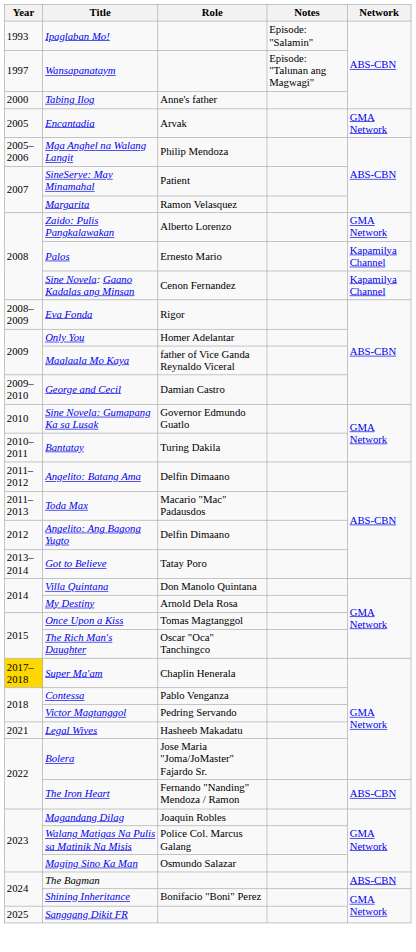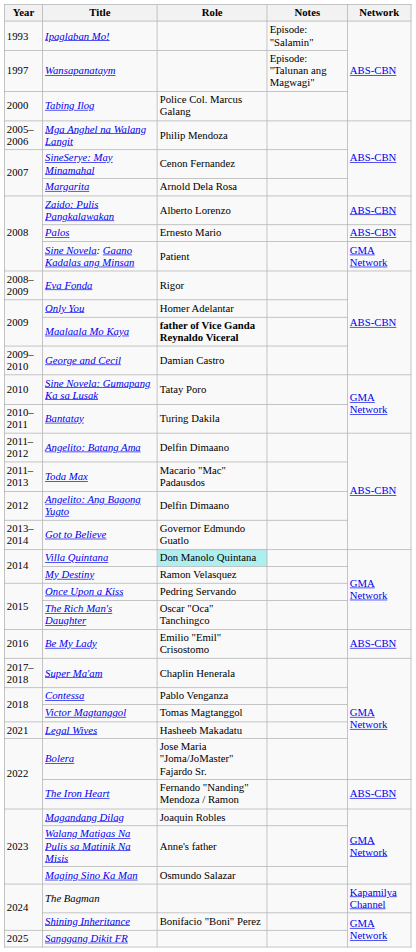Tabing Ilog | Role: Anne's father -> Police Col. Marcus Galang
- row: 2005 | Encantadia | Arvak | GMA Network
SineSerye: May Minamahal | Role: Patient -> Cenon Fernandez
Margarita | Role: Ramon Velasquez -> Arnold Dela Rosa
Zaido: Pulis Pangkalawakan | Network: GMA Network -> ABS-CBN
Palos | Network: Kapamilya Channel -> ABS-CBN
Sine Novela: Gaano Kadalas ang Minsan | Role: Cenon Fernandez -> Patient
Sine Novela: Gaano Kadalas ang Minsan | Network: Kapamilya Channel -> GMA Network
Maalaala Mo Kaya | Role: normal -> bold
Sine Novela: Gumapang Ka sa Lusak | Role: Governor Edmundo Guatlo -> Tatay Poro
Got to Believe | Role: Tatay Poro -> Governor Edmundo Guatlo
Villa Quintana | Role: no background -> paleturquoise background
My Destiny | Role: Arnold Dela Rosa -> Ramon Velasquez
Once Upon a Kiss | Role: Tomas Magtanggol -> Pedring Servando
+ row: 2016 | Be My Lady | Emilio "Emil" Crisostomo | ABS-CBN
Super Ma'am | Year: gold background -> no background
Victor Magtanggol | Role: Pedring Servando -> Tomas Magtanggol
Walang Matigas Na Pulis sa Matinik Na Misis | Role: Police Col. Marcus Galang -> Anne's father
The Bagman | Network: ABS-CBN -> Kapamilya Channel
